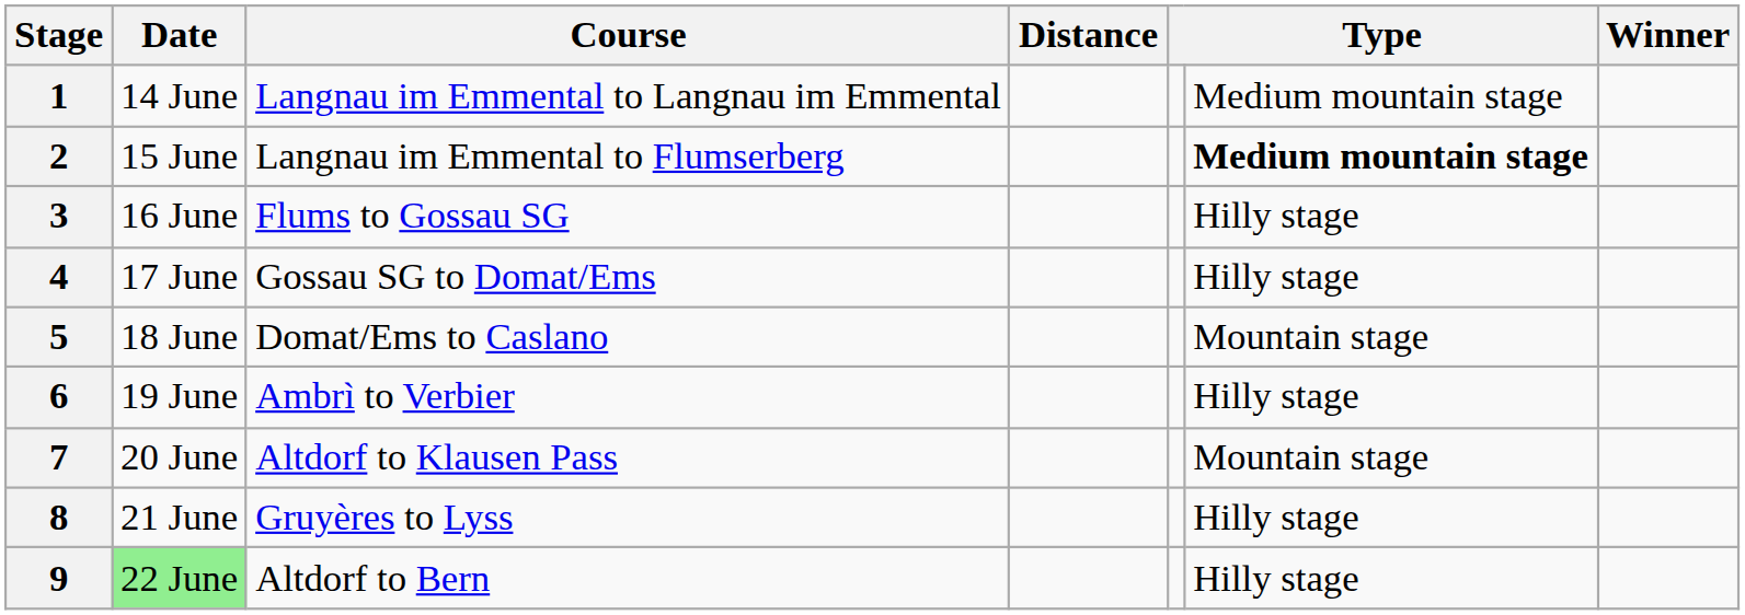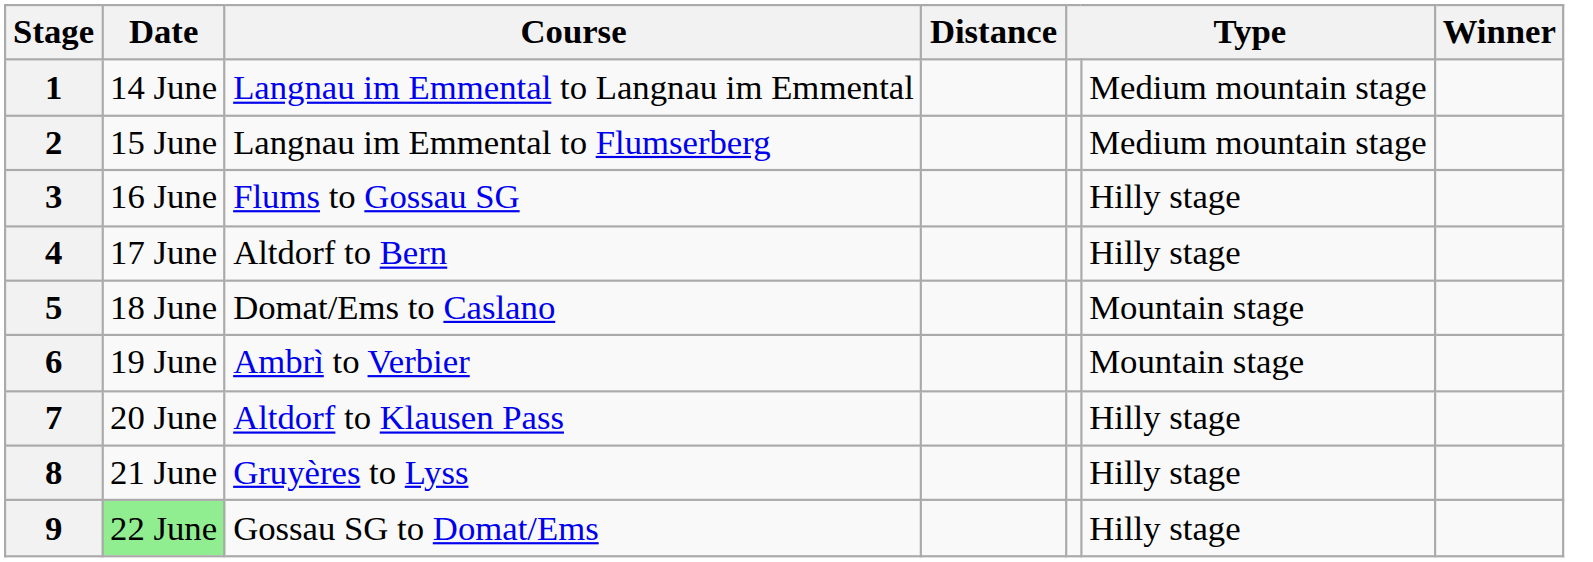2 | column 6: bold -> normal
4 | Course: Gossau SG to Domat/Ems -> Altdorf to Bern
6 | column 6: Hilly stage -> Mountain stage
7 | column 6: Mountain stage -> Hilly stage
9 | Course: Altdorf to Bern -> Gossau SG to Domat/Ems
